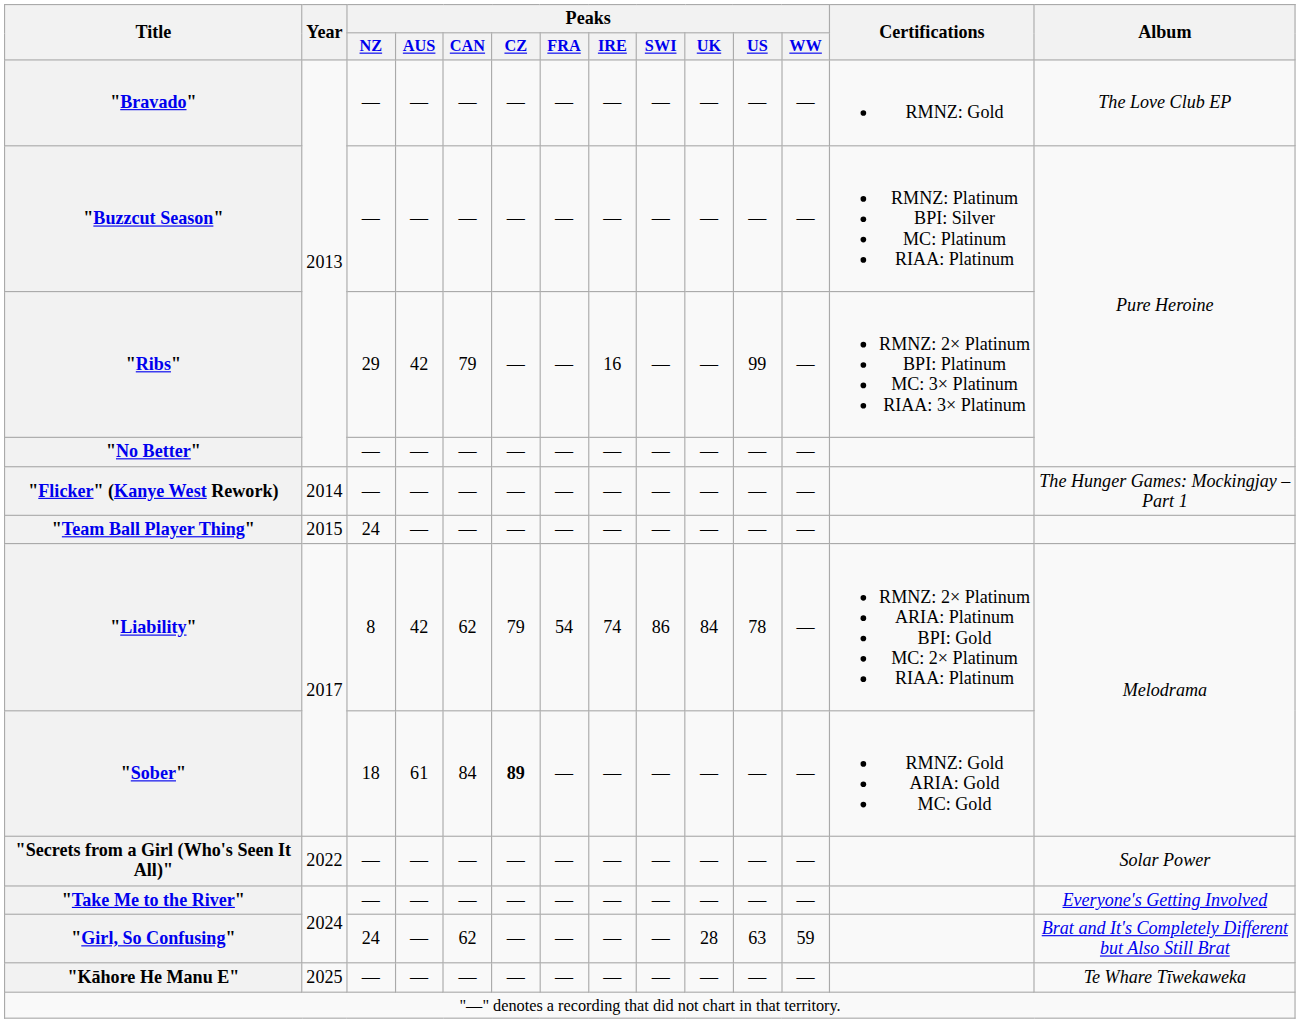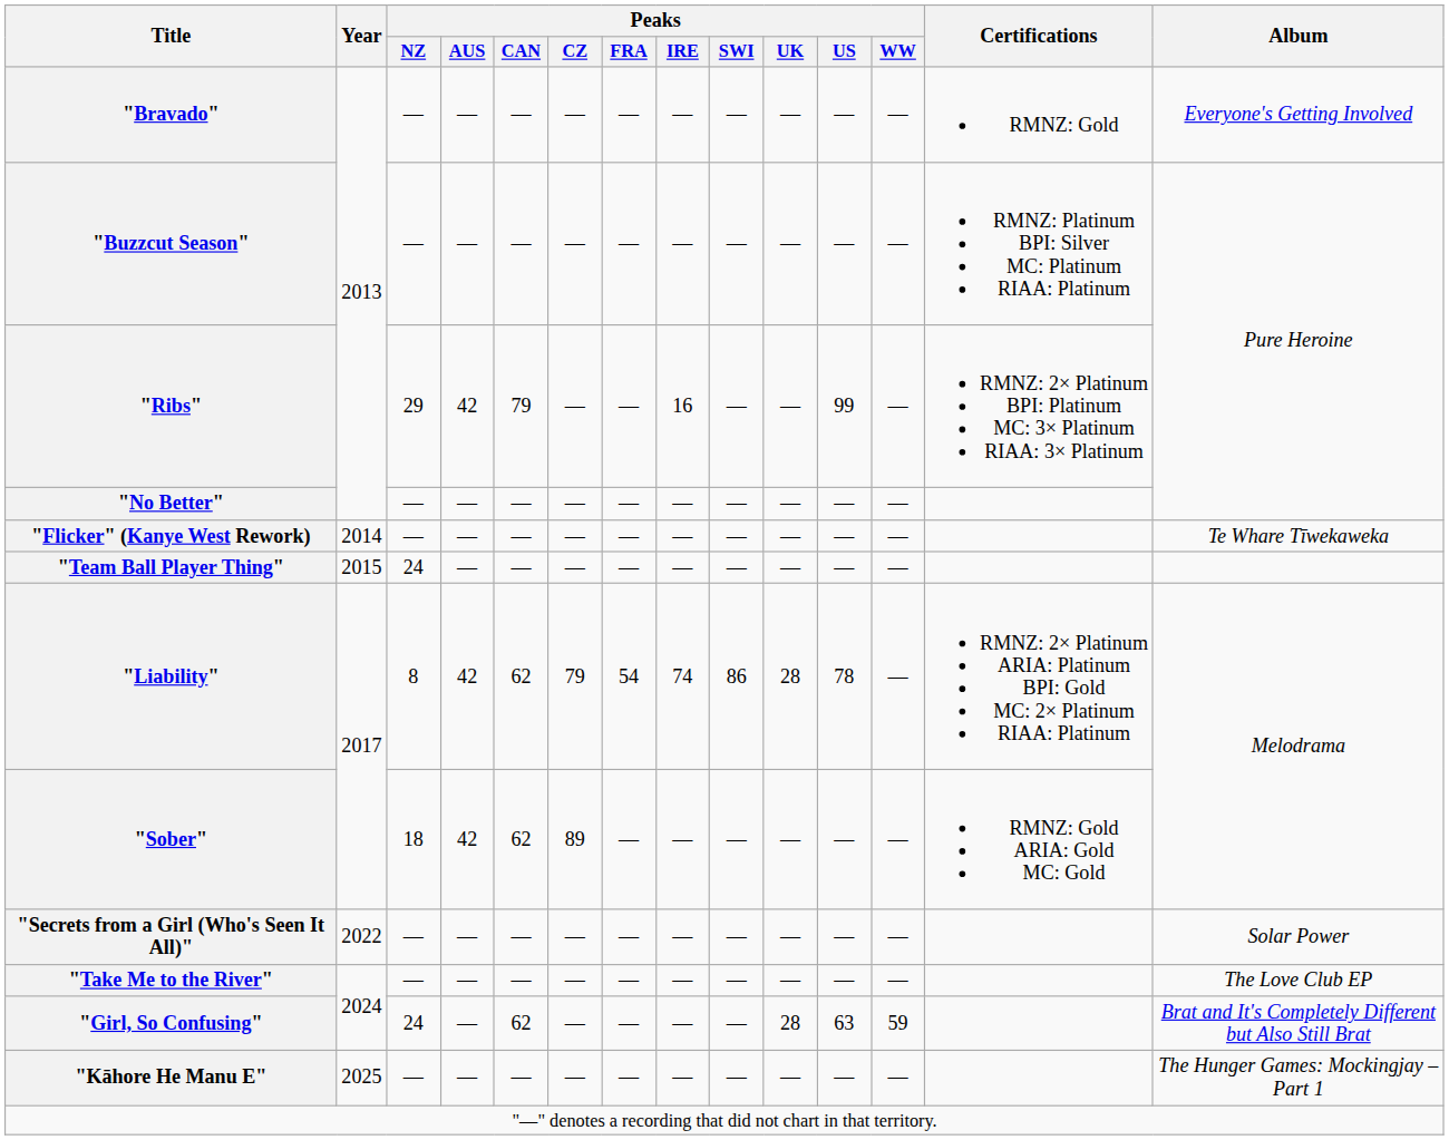"Bravado" | Album: The Love Club EP -> Everyone's Getting Involved
"Flicker" (Kanye West Rework) | Album: The Hunger Games: Mockingjay – Part 1 -> Te Whare Tīwekaweka
"Liability" | Peaks / UK: 84 -> 28
"Sober" | Peaks / AUS: 61 -> 42
"Sober" | Peaks / CAN: 84 -> 62
"Sober" | Peaks / CZ: bold -> normal
"Take Me to the River" | Album: Everyone's Getting Involved -> The Love Club EP
"Kāhore He Manu E" | Album: Te Whare Tīwekaweka -> The Hunger Games: Mockingjay – Part 1
